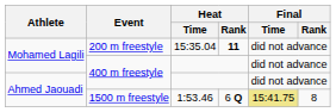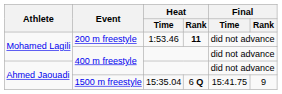200 m freestyle | Heat / Time: 15:35.04 -> 1:53.46
1500 m freestyle | Heat / Time: 1:53.46 -> 15:35.04
1500 m freestyle | Final / Time: khaki background -> no background
1500 m freestyle | Final / Rank: 8 -> 9
